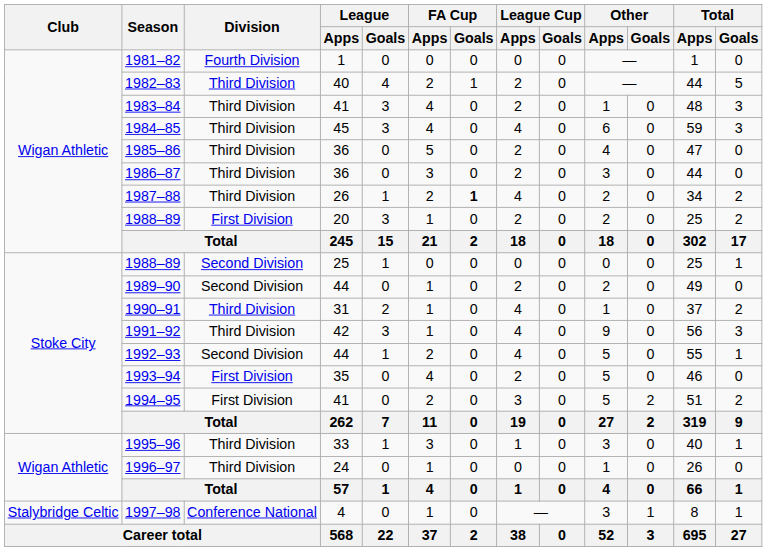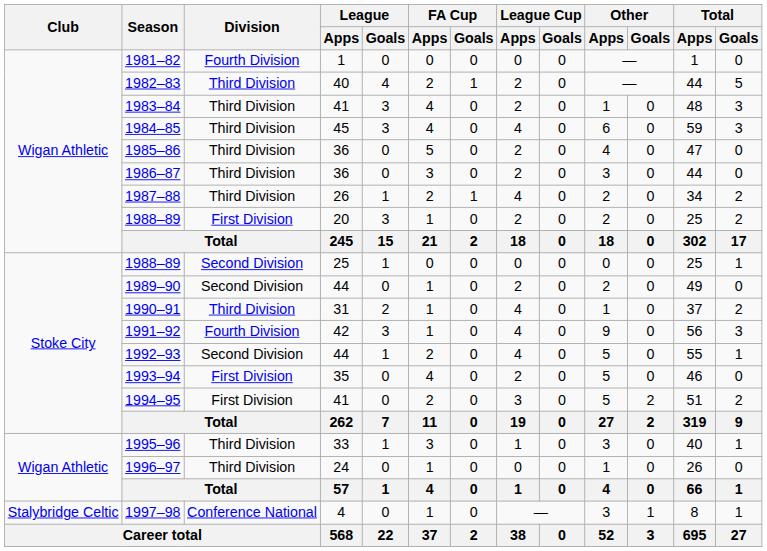1987–88 | FA Cup / Goals: bold -> normal
1991–92 | Division: Third Division -> Fourth Division
